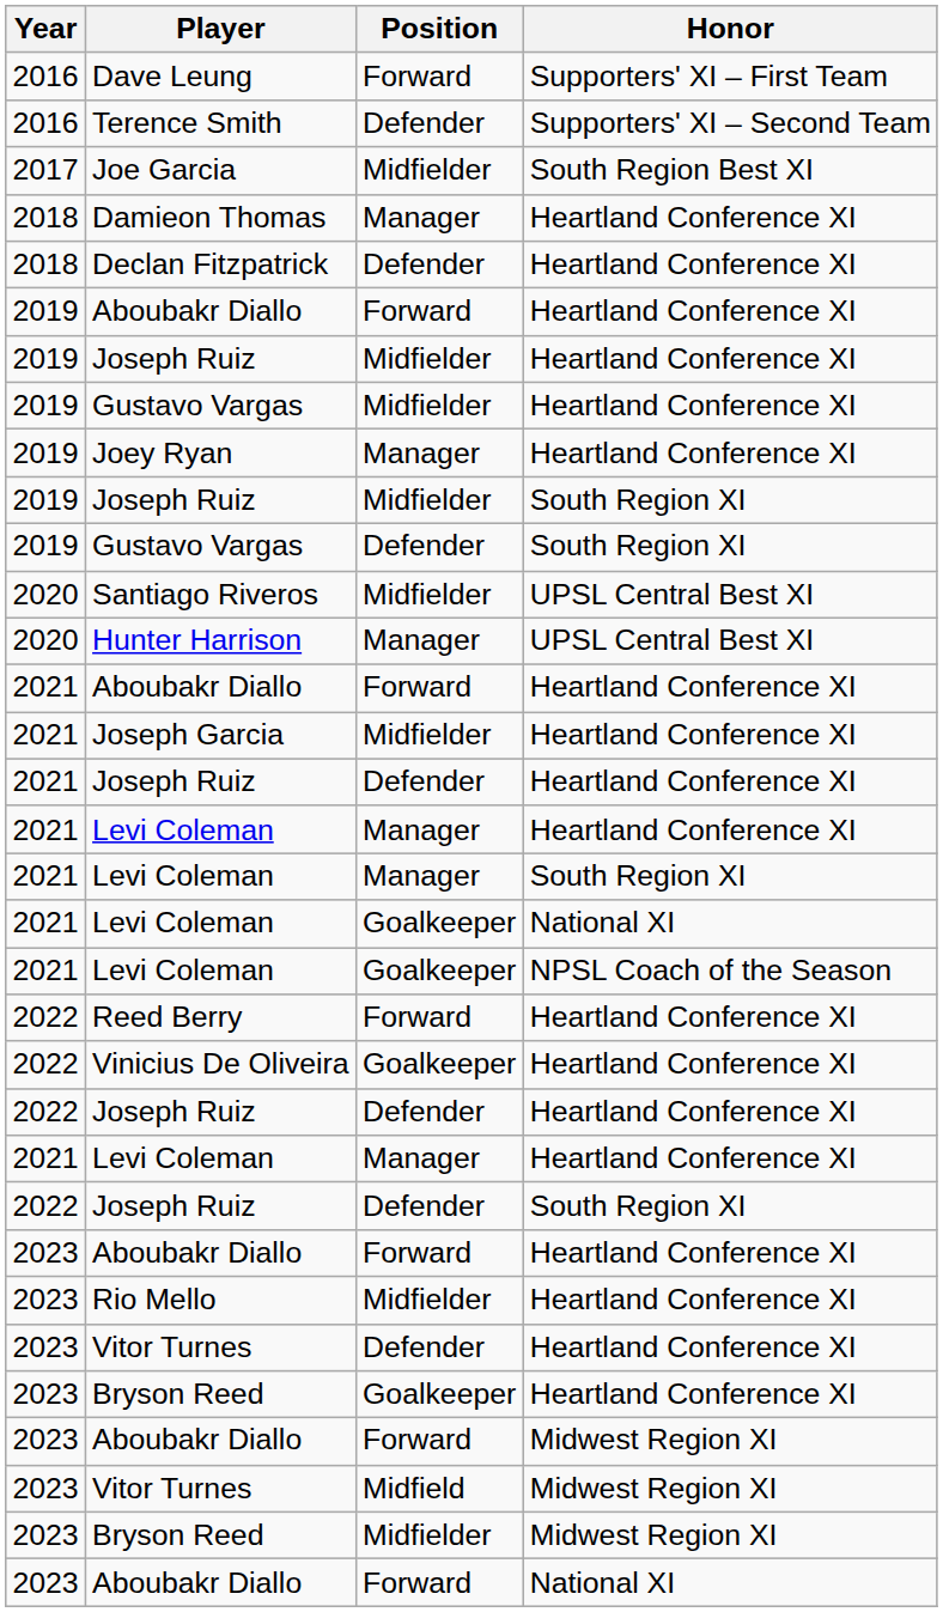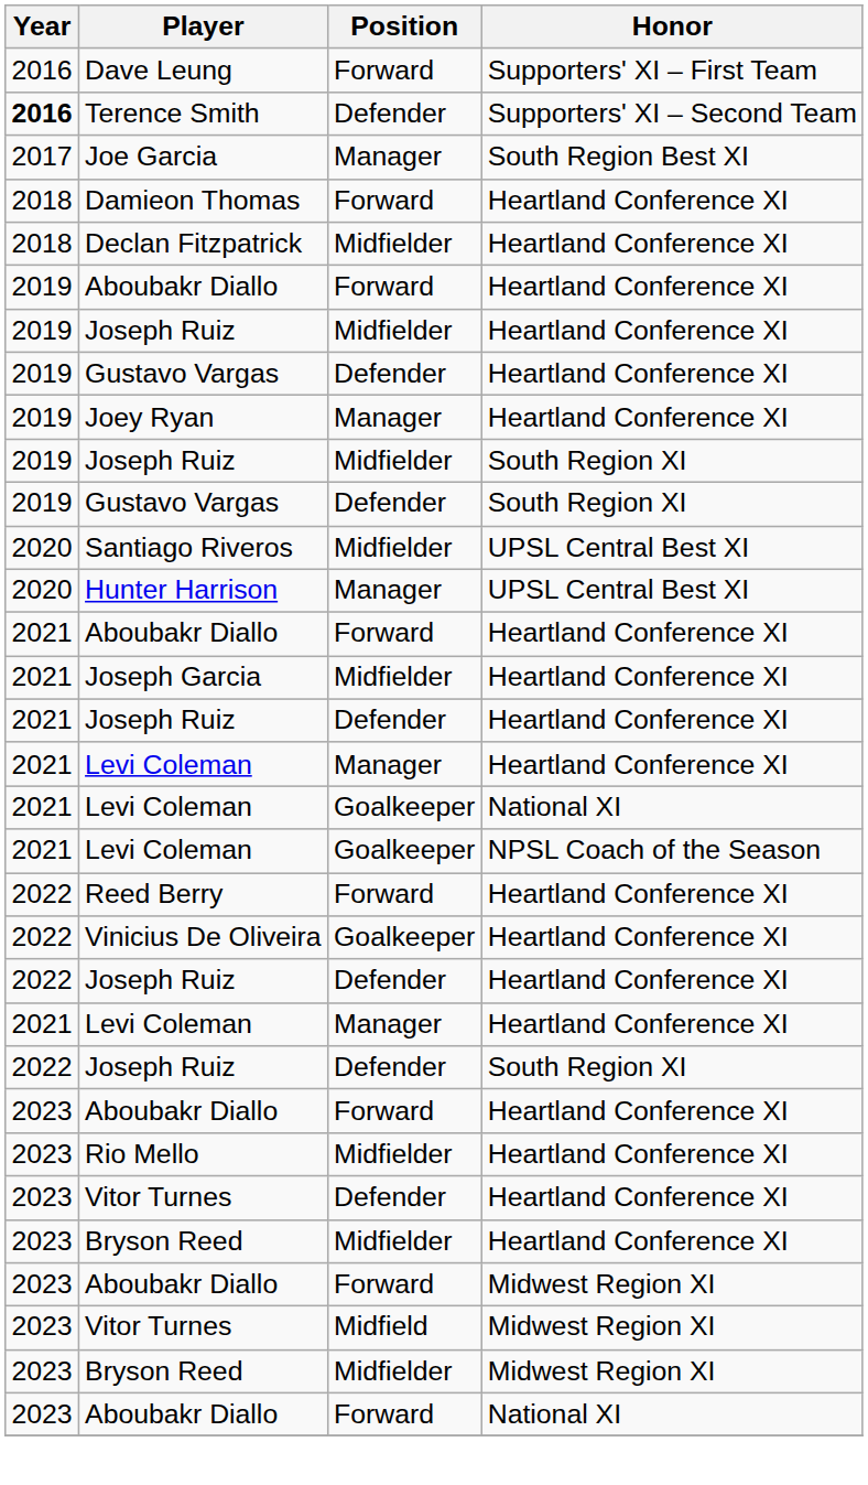Terence Smith | Year: normal -> bold
Joe Garcia | Position: Midfielder -> Manager
Damieon Thomas | Position: Manager -> Forward
Declan Fitzpatrick | Position: Defender -> Midfielder
Gustavo Vargas / Heartland Conference XI | Position: Midfielder -> Defender
- row: 2021 | Levi Coleman | Manager | South Region XI
Bryson Reed / Heartland Conference XI | Position: Goalkeeper -> Midfielder
